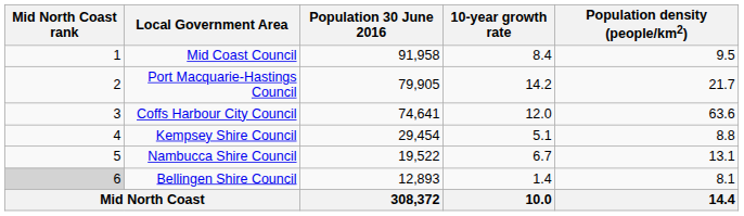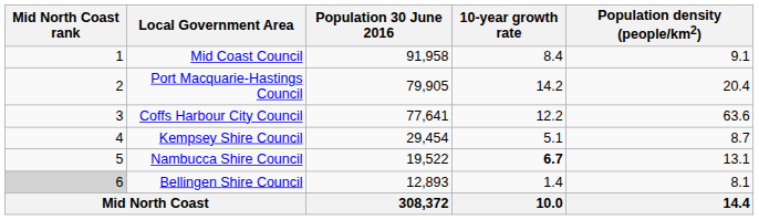Mid Coast Council | Population density (people/km2): 9.5 -> 9.1
Port Macquarie-Hastings Council | Population density (people/km2): 21.7 -> 20.4
Coffs Harbour City Council | Population 30 June 2016: 74,641 -> 77,641
Coffs Harbour City Council | 10-year growth rate: 12.0 -> 12.2
Kempsey Shire Council | Population density (people/km2): 8.8 -> 8.7
Nambucca Shire Council | 10-year growth rate: normal -> bold
